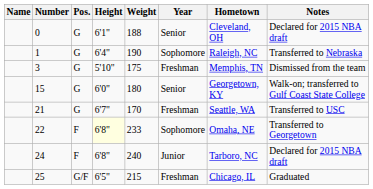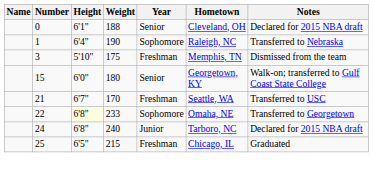- column: Pos. | G | G | G | G | G | F | F | G/F
